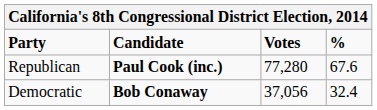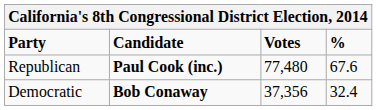Republican | Votes: 77,280 -> 77,480
Democratic | Votes: 37,056 -> 37,356
